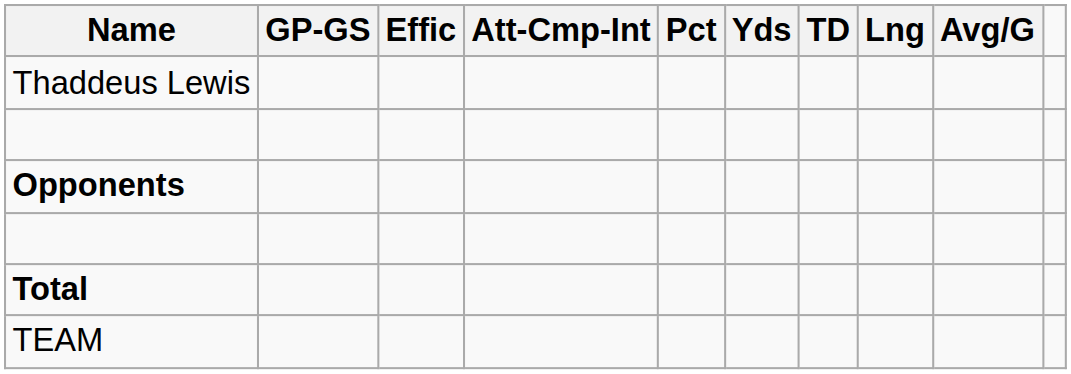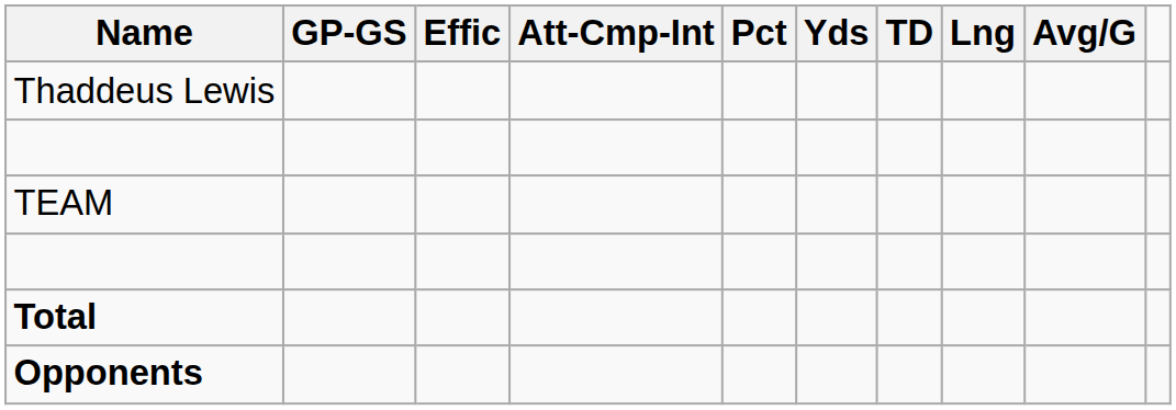rows swapped: TEAM <-> Opponents
